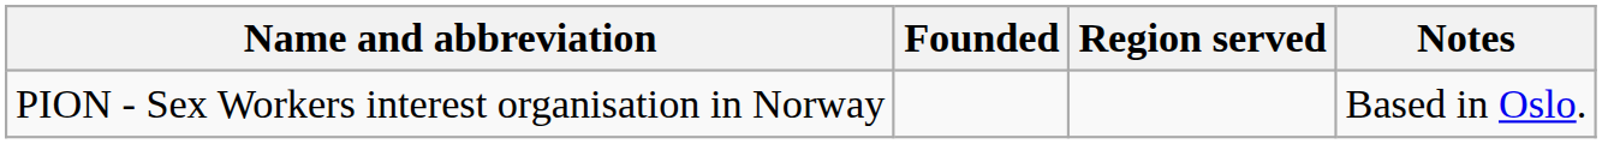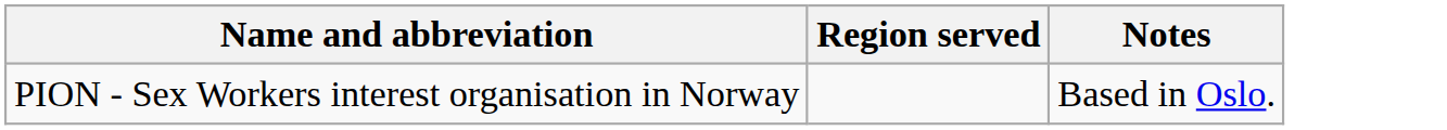- column: Founded
